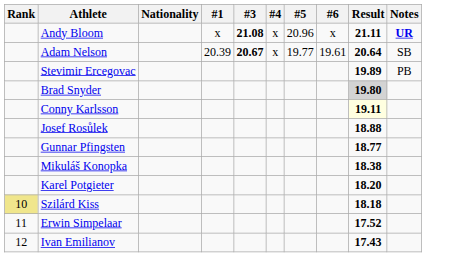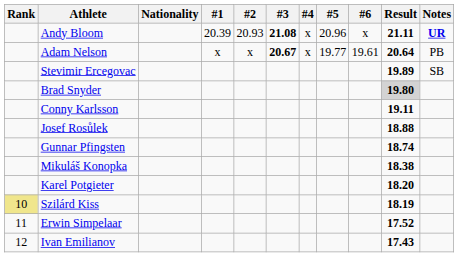+ column: #2 | 20.93 | x
Andy Bloom | #1: x -> 20.39
Adam Nelson | #1: 20.39 -> x
Adam Nelson | Notes: SB -> PB
Stevimir Ercegovac | Notes: PB -> SB
Conny Karlsson | Result: lightyellow background -> no background
Gunnar Pfingsten | Result: 18.77 -> 18.74
Szilárd Kiss | Result: 18.18 -> 18.19
